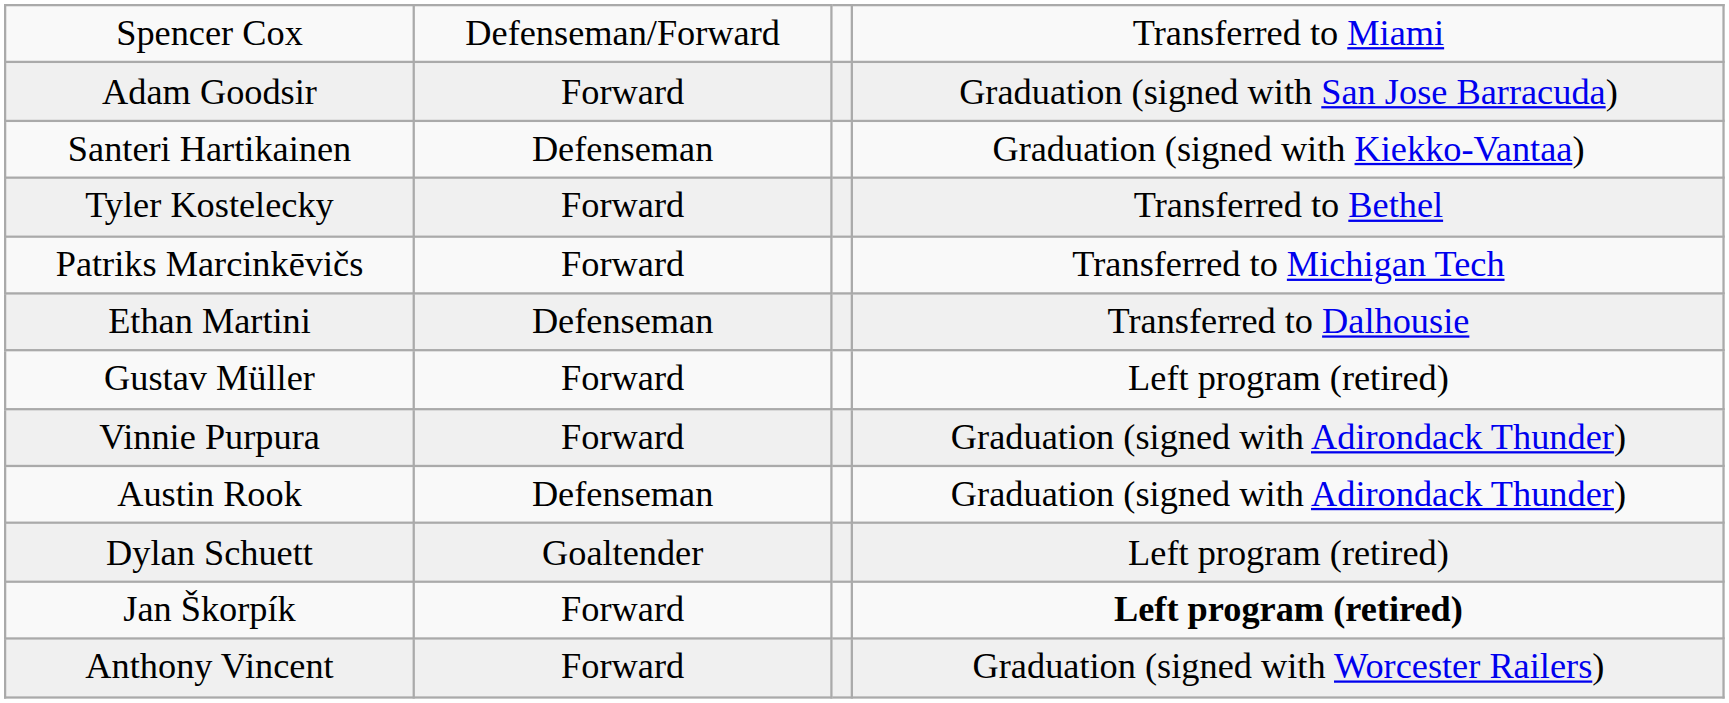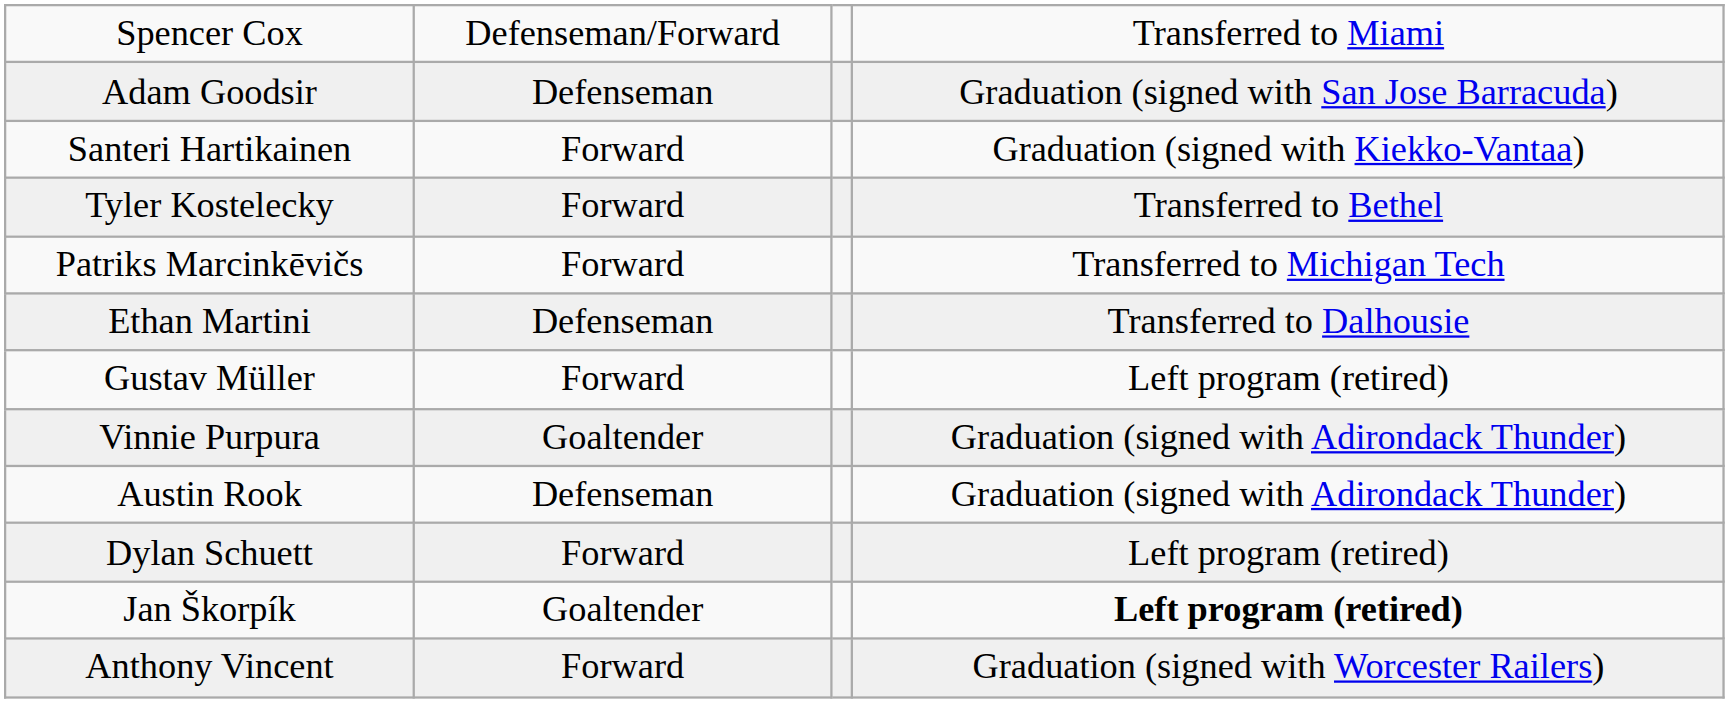Adam Goodsir | column 2: Forward -> Defenseman
Santeri Hartikainen | column 2: Defenseman -> Forward
Vinnie Purpura | column 2: Forward -> Goaltender
Dylan Schuett | column 2: Goaltender -> Forward
Jan Škorpík | column 2: Forward -> Goaltender
